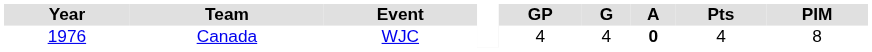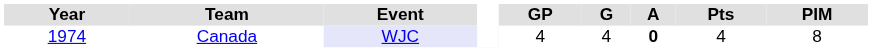Canada | Year: 1976 -> 1974
Canada | Event: no background -> lavender background
